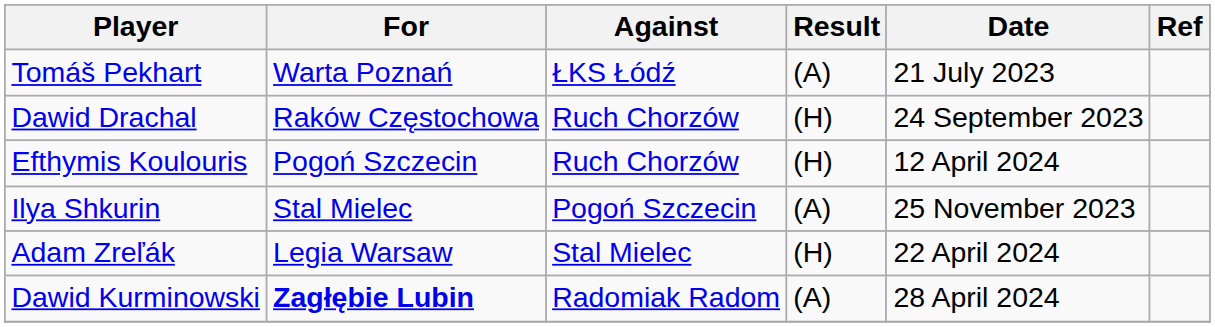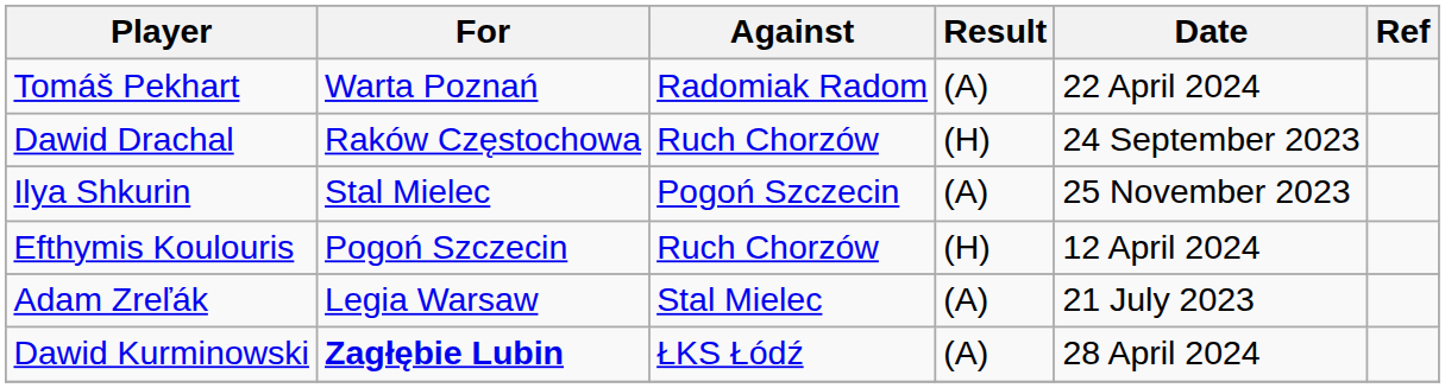Tomáš Pekhart | Against: ŁKS Łódź -> Radomiak Radom
Tomáš Pekhart | Date: 21 July 2023 -> 22 April 2024
rows swapped: Ilya Shkurin <-> Efthymis Koulouris
Adam Zreľák | Result: (H) -> (A)
Adam Zreľák | Date: 22 April 2024 -> 21 July 2023
Dawid Kurminowski | Against: Radomiak Radom -> ŁKS Łódź
